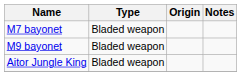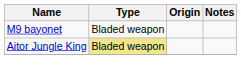- row: M7 bayonet | Bladed weapon
Aitor Jungle King | Type: no background -> khaki background
